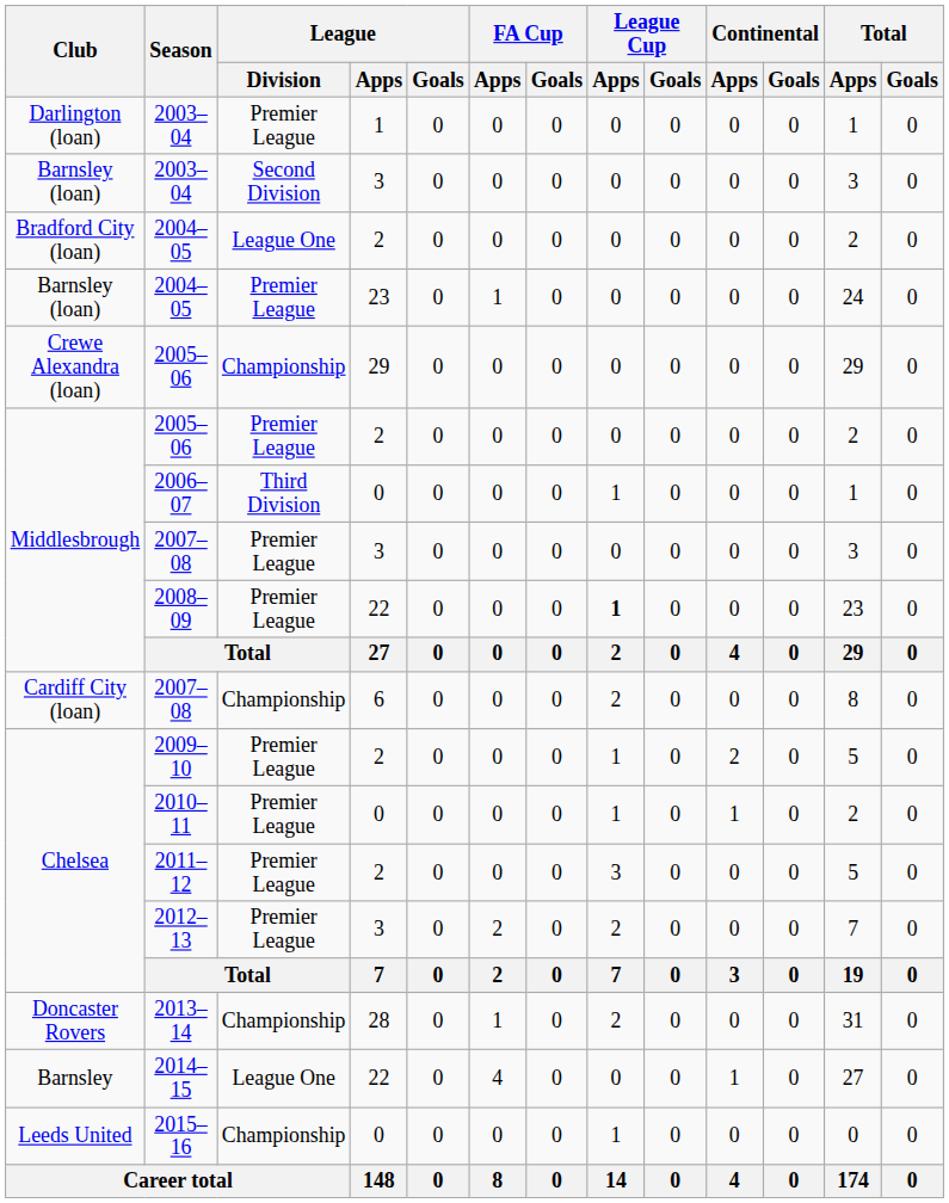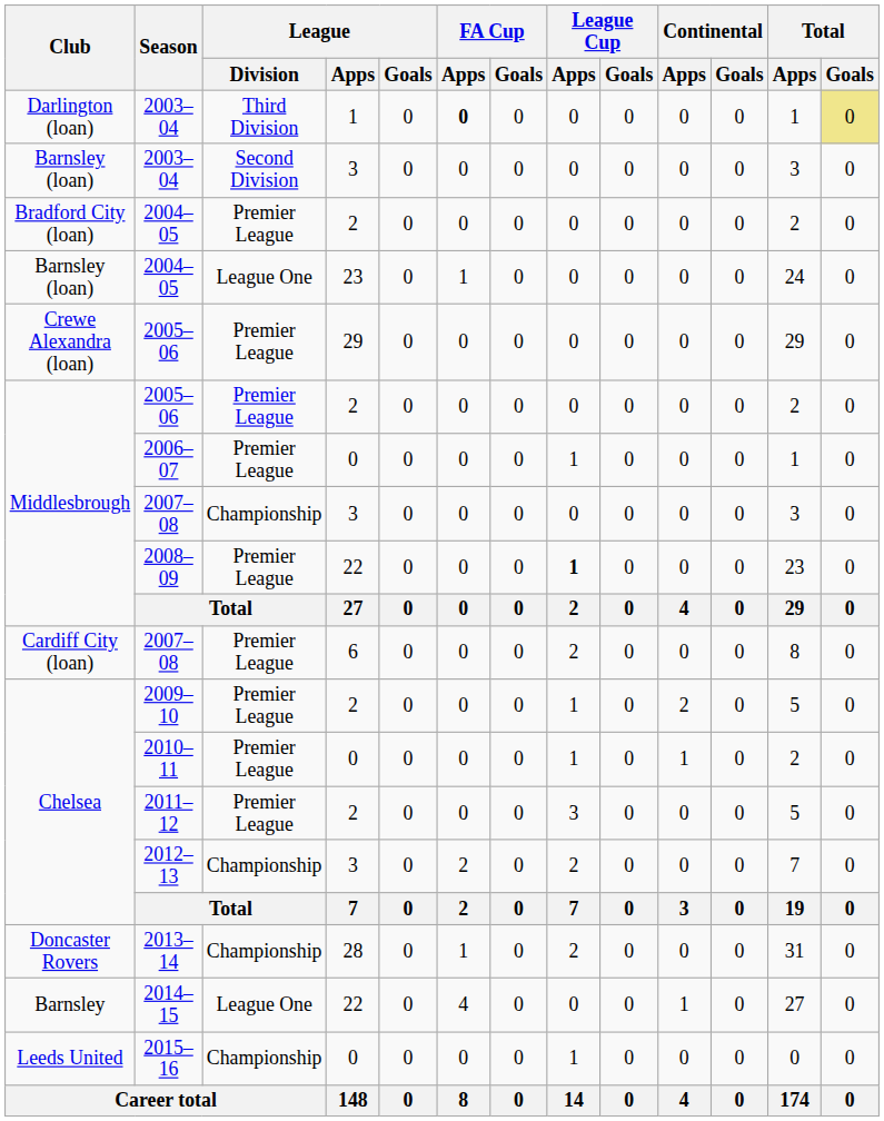Darlington (loan) / 2003–04 | League / Division: Premier League -> Third Division
Darlington (loan) / 2003–04 | FA Cup / Apps: normal -> bold
Darlington (loan) / 2003–04 | Total / Goals: no background -> khaki background
Bradford City (loan) / 2004–05 | League / Division: League One -> Premier League
Barnsley (loan) / 2004–05 | League / Division: Premier League -> League One
Crewe Alexandra (loan) / 2005–06 | League / Division: Championship -> Premier League
2006–07 | League / Division: Third Division -> Premier League
Middlesbrough / 2007–08 | League / Division: Premier League -> Championship
Cardiff City (loan) / 2007–08 | League / Division: Championship -> Premier League
2012–13 | League / Division: Premier League -> Championship
